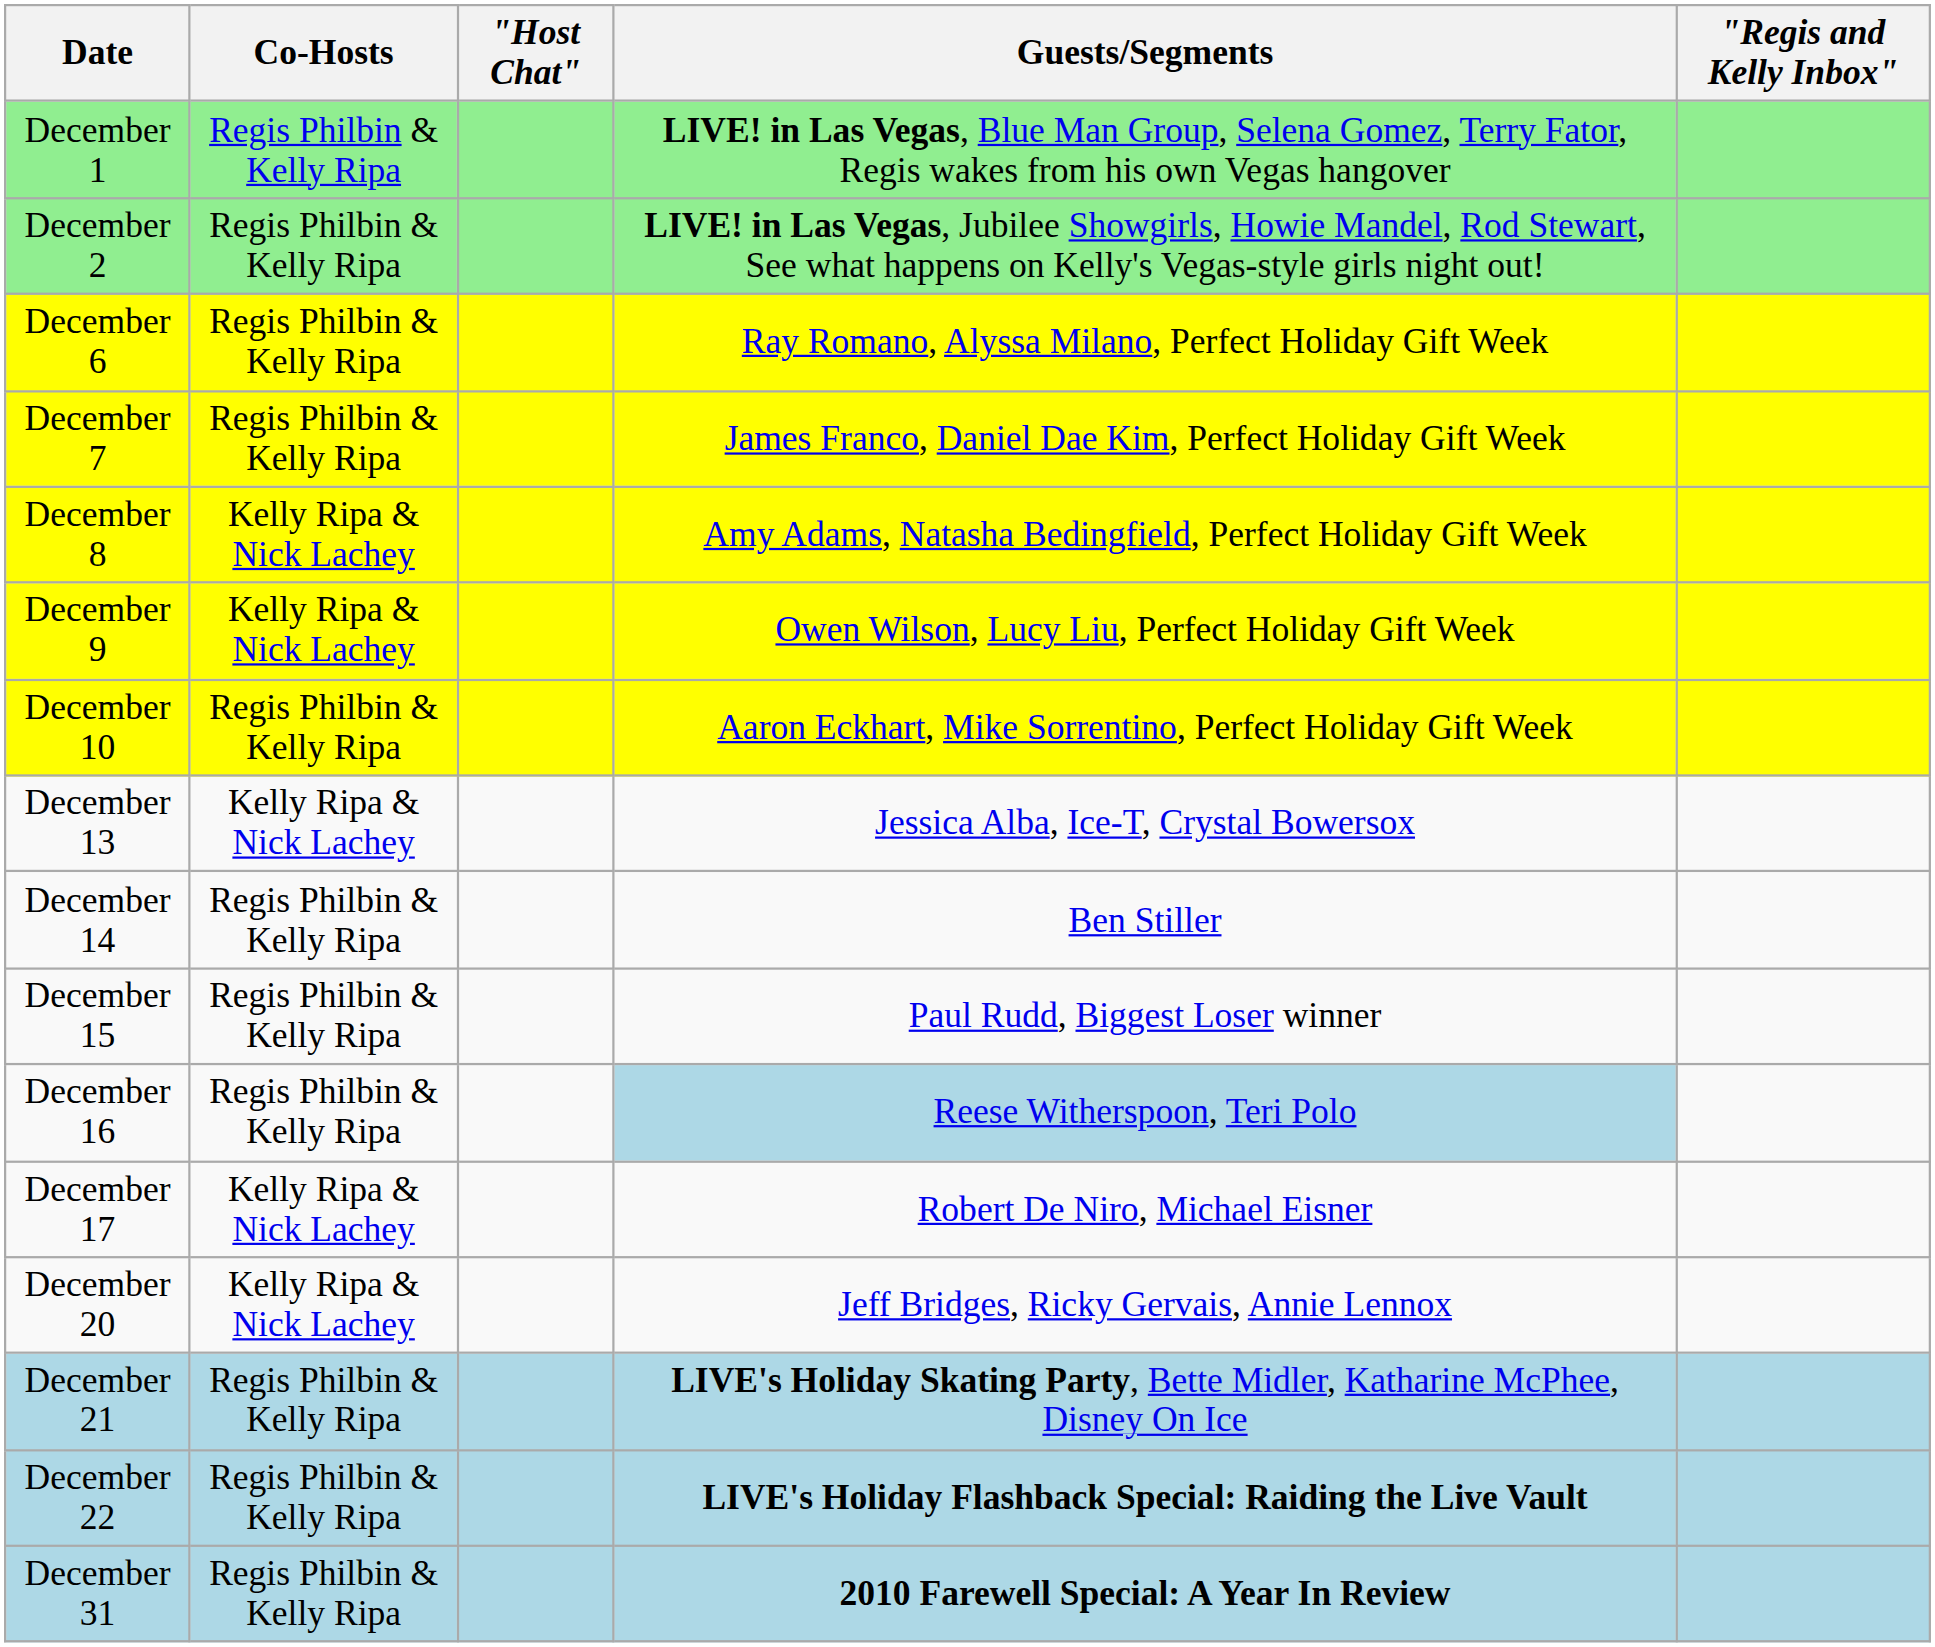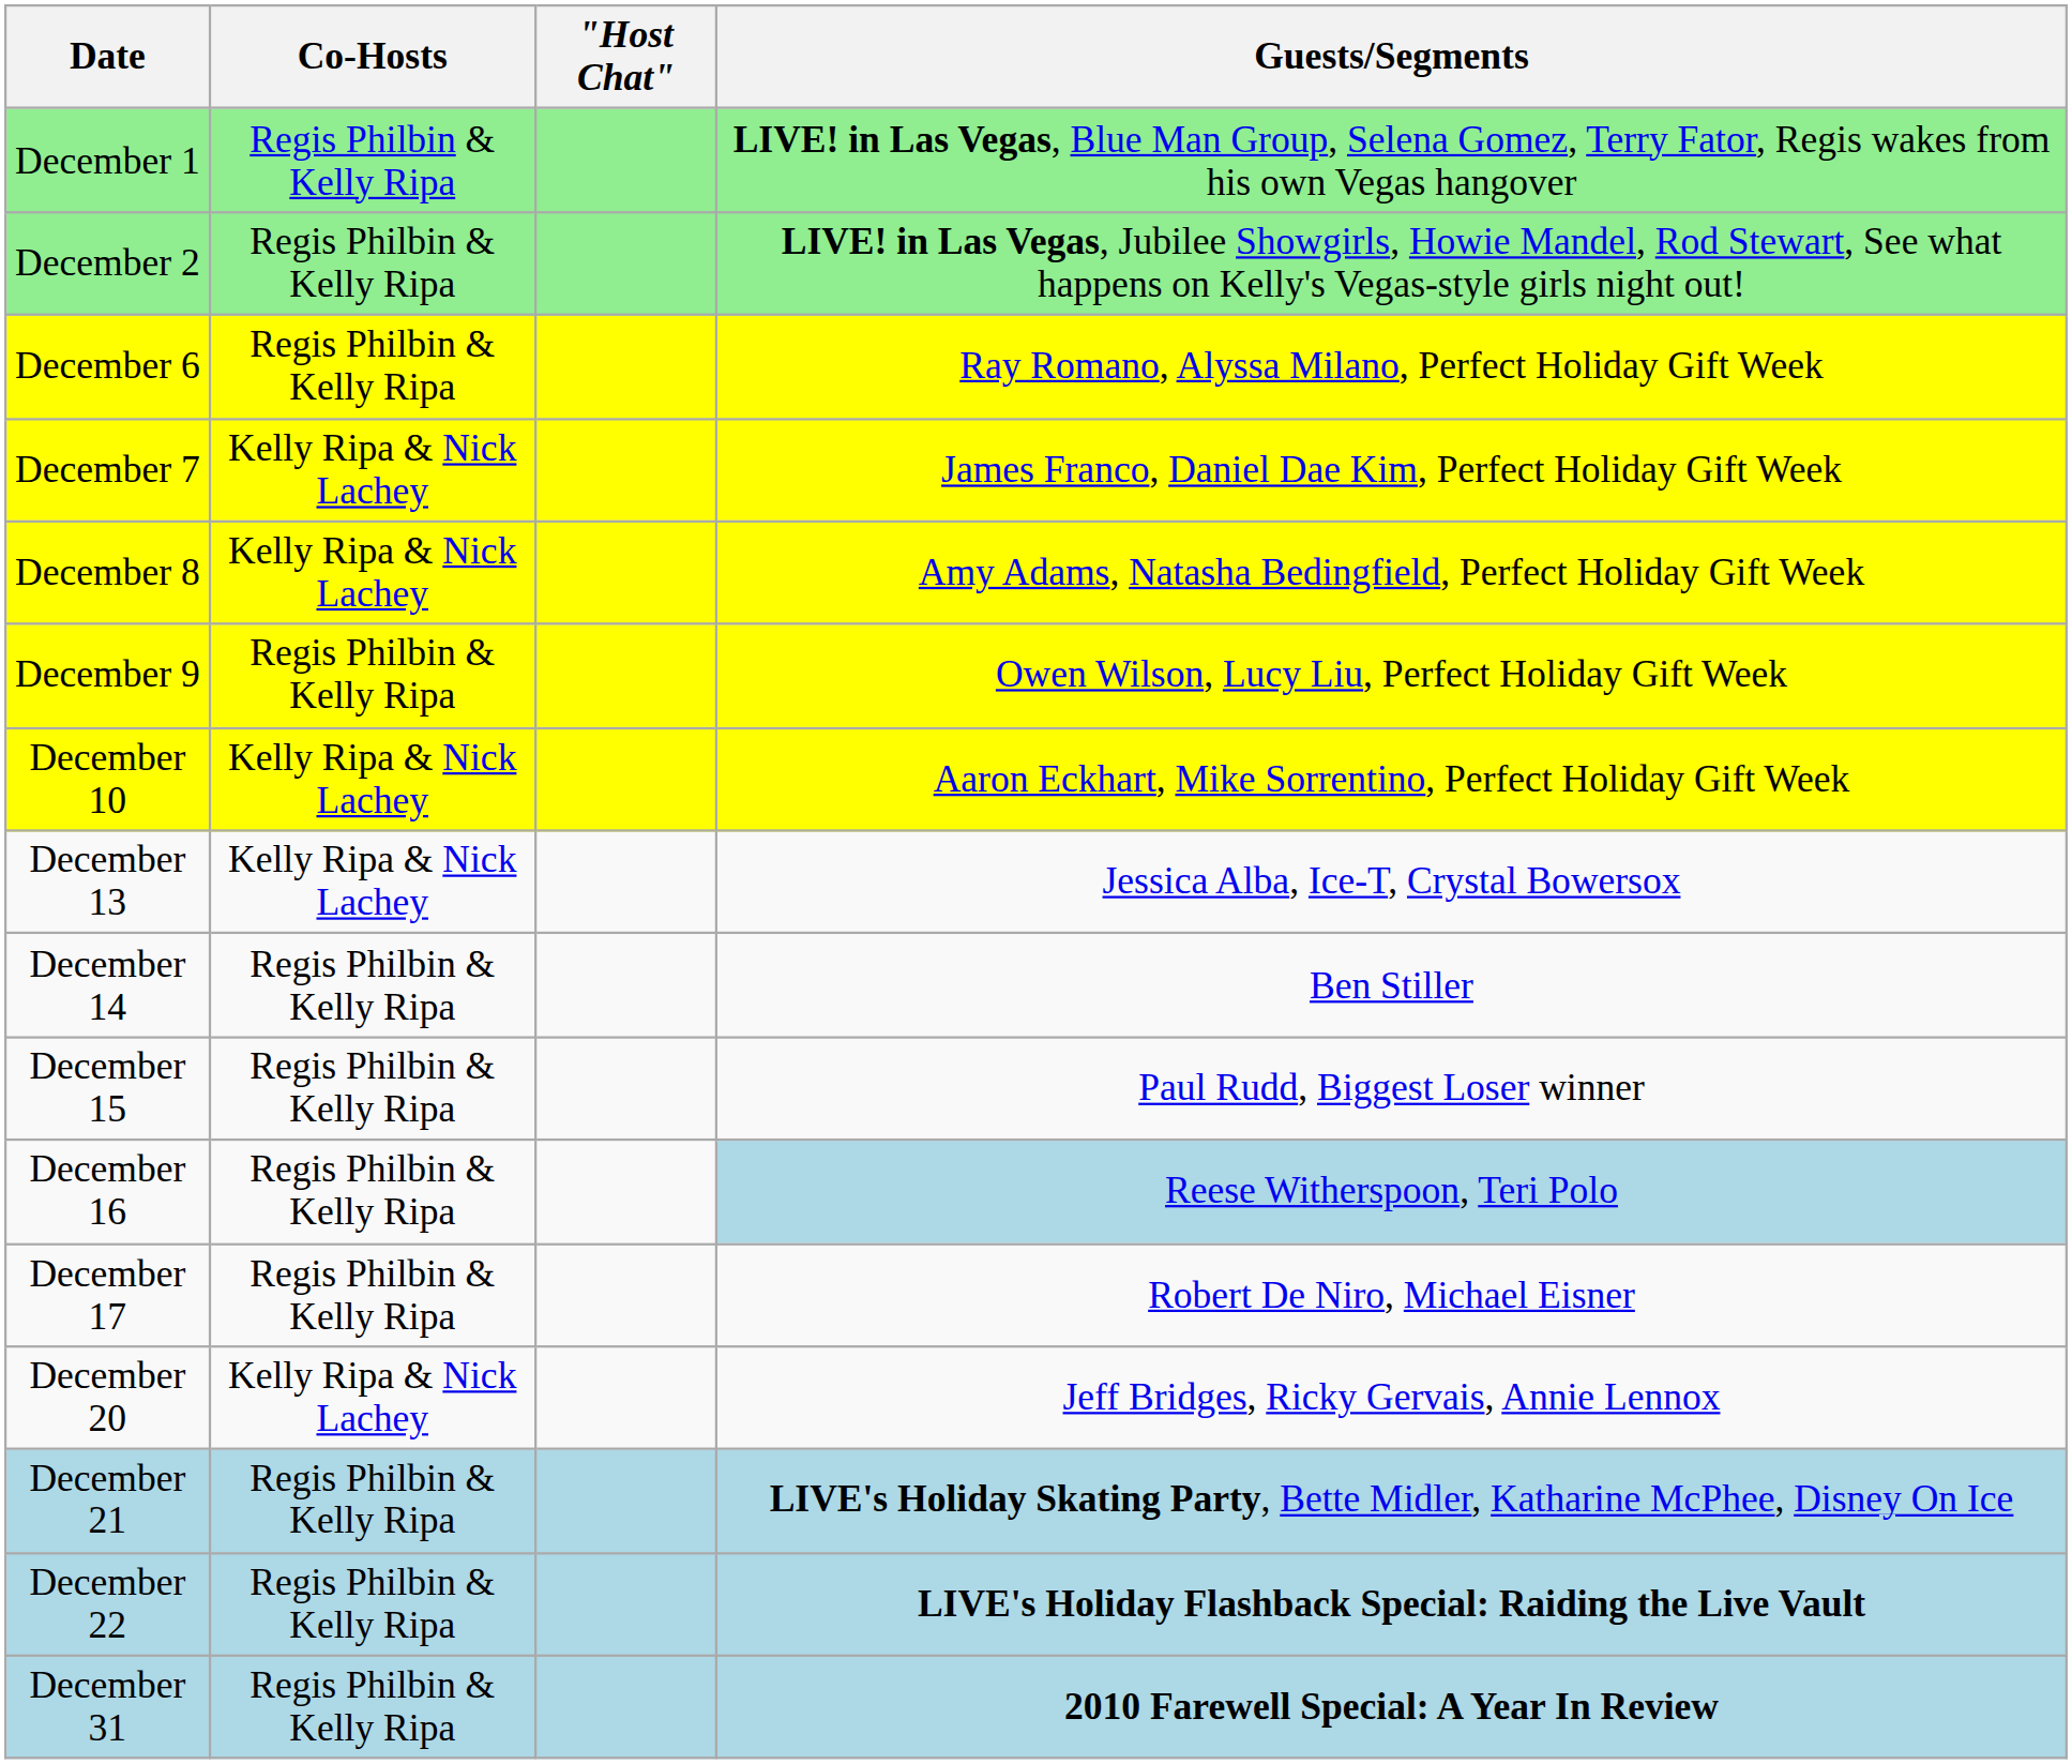- column: "Regis and Kelly Inbox"
December 7 | Co-Hosts: Regis Philbin & Kelly Ripa -> Kelly Ripa & Nick Lachey
December 9 | Co-Hosts: Kelly Ripa & Nick Lachey -> Regis Philbin & Kelly Ripa
December 10 | Co-Hosts: Regis Philbin & Kelly Ripa -> Kelly Ripa & Nick Lachey
December 17 | Co-Hosts: Kelly Ripa & Nick Lachey -> Regis Philbin & Kelly Ripa
